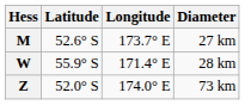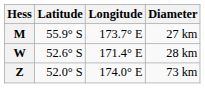M | Latitude: 52.6° S -> 55.9° S
W | Latitude: 55.9° S -> 52.6° S
